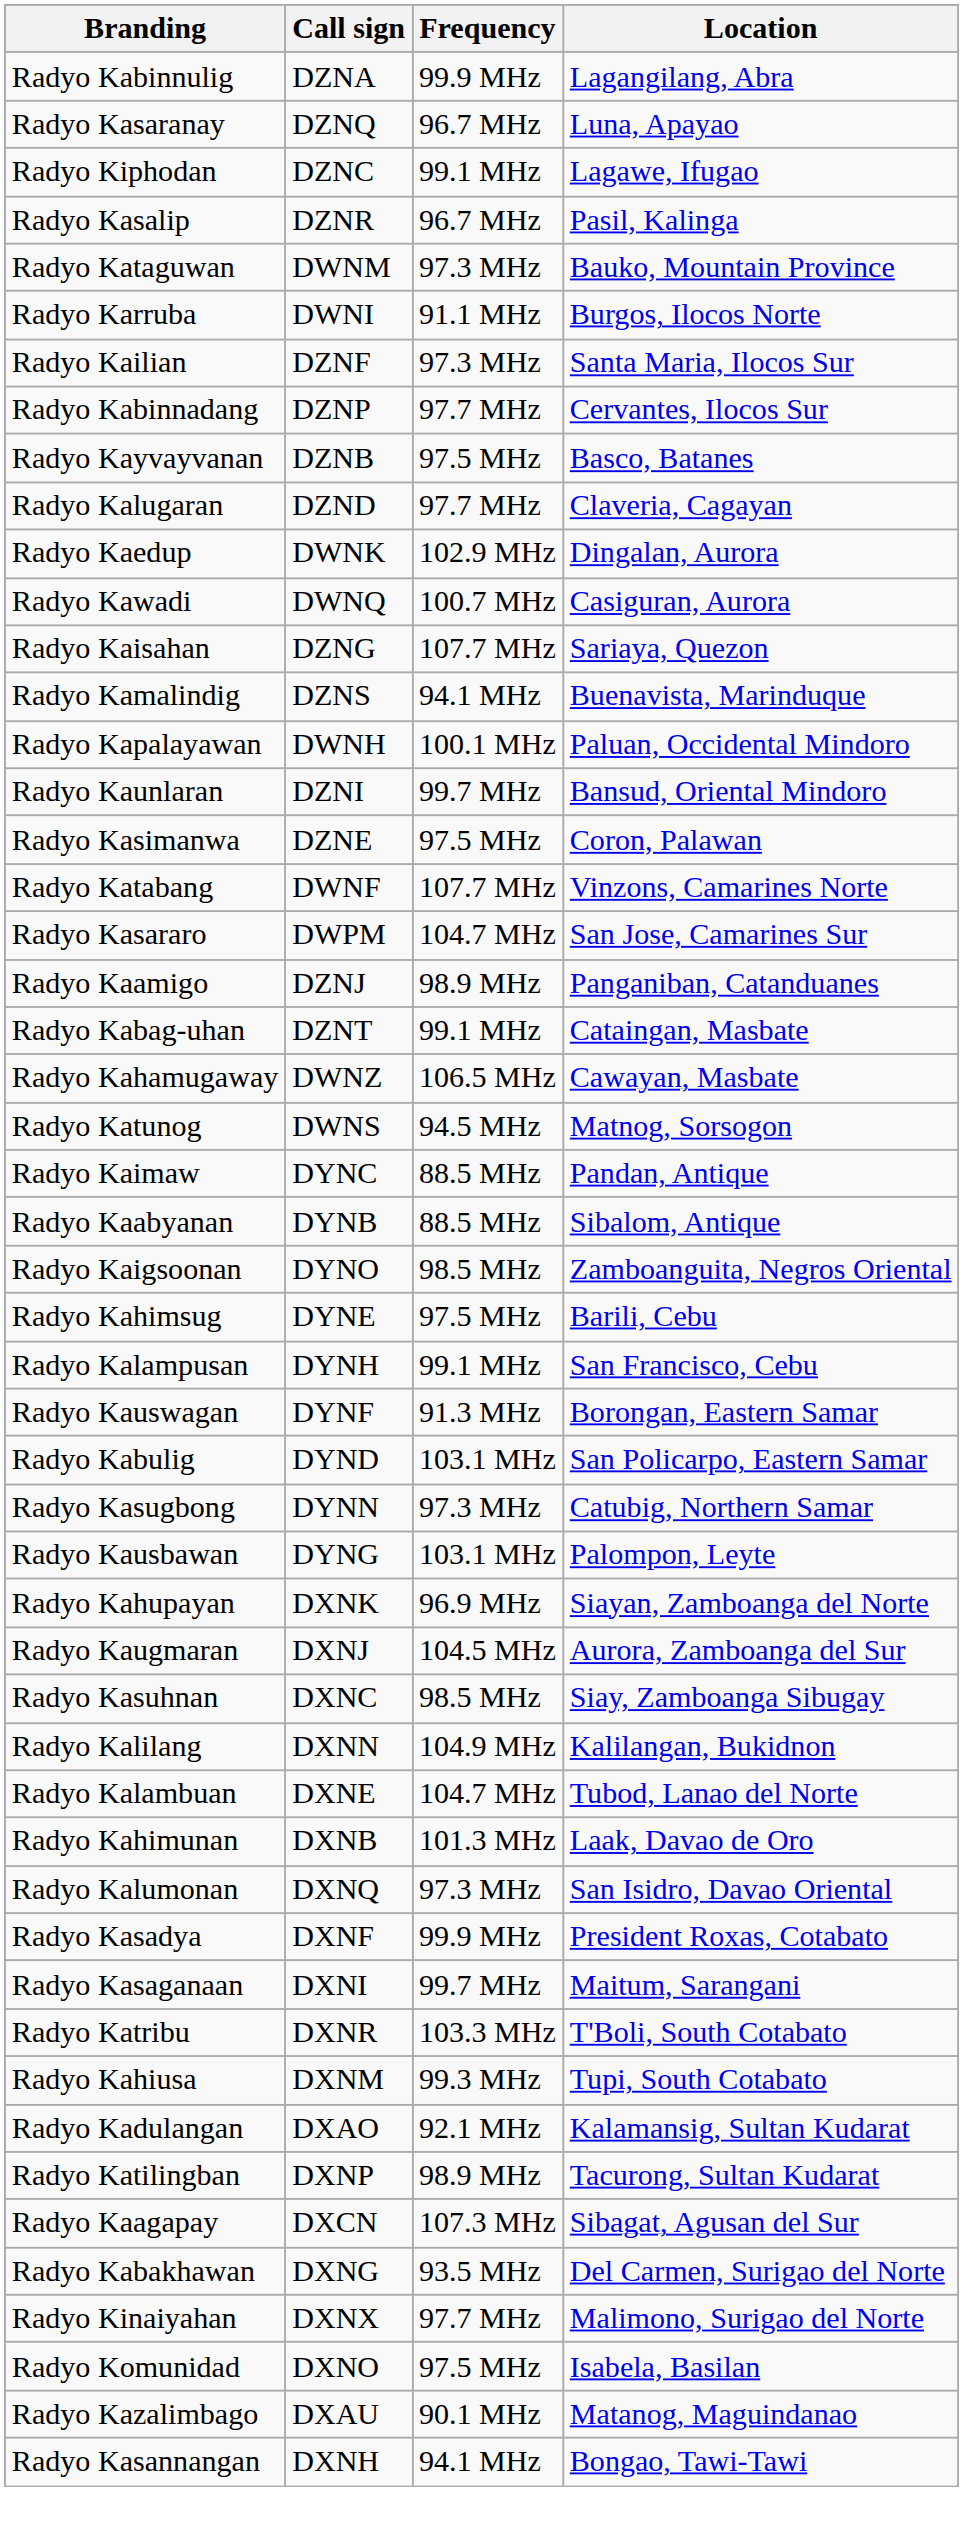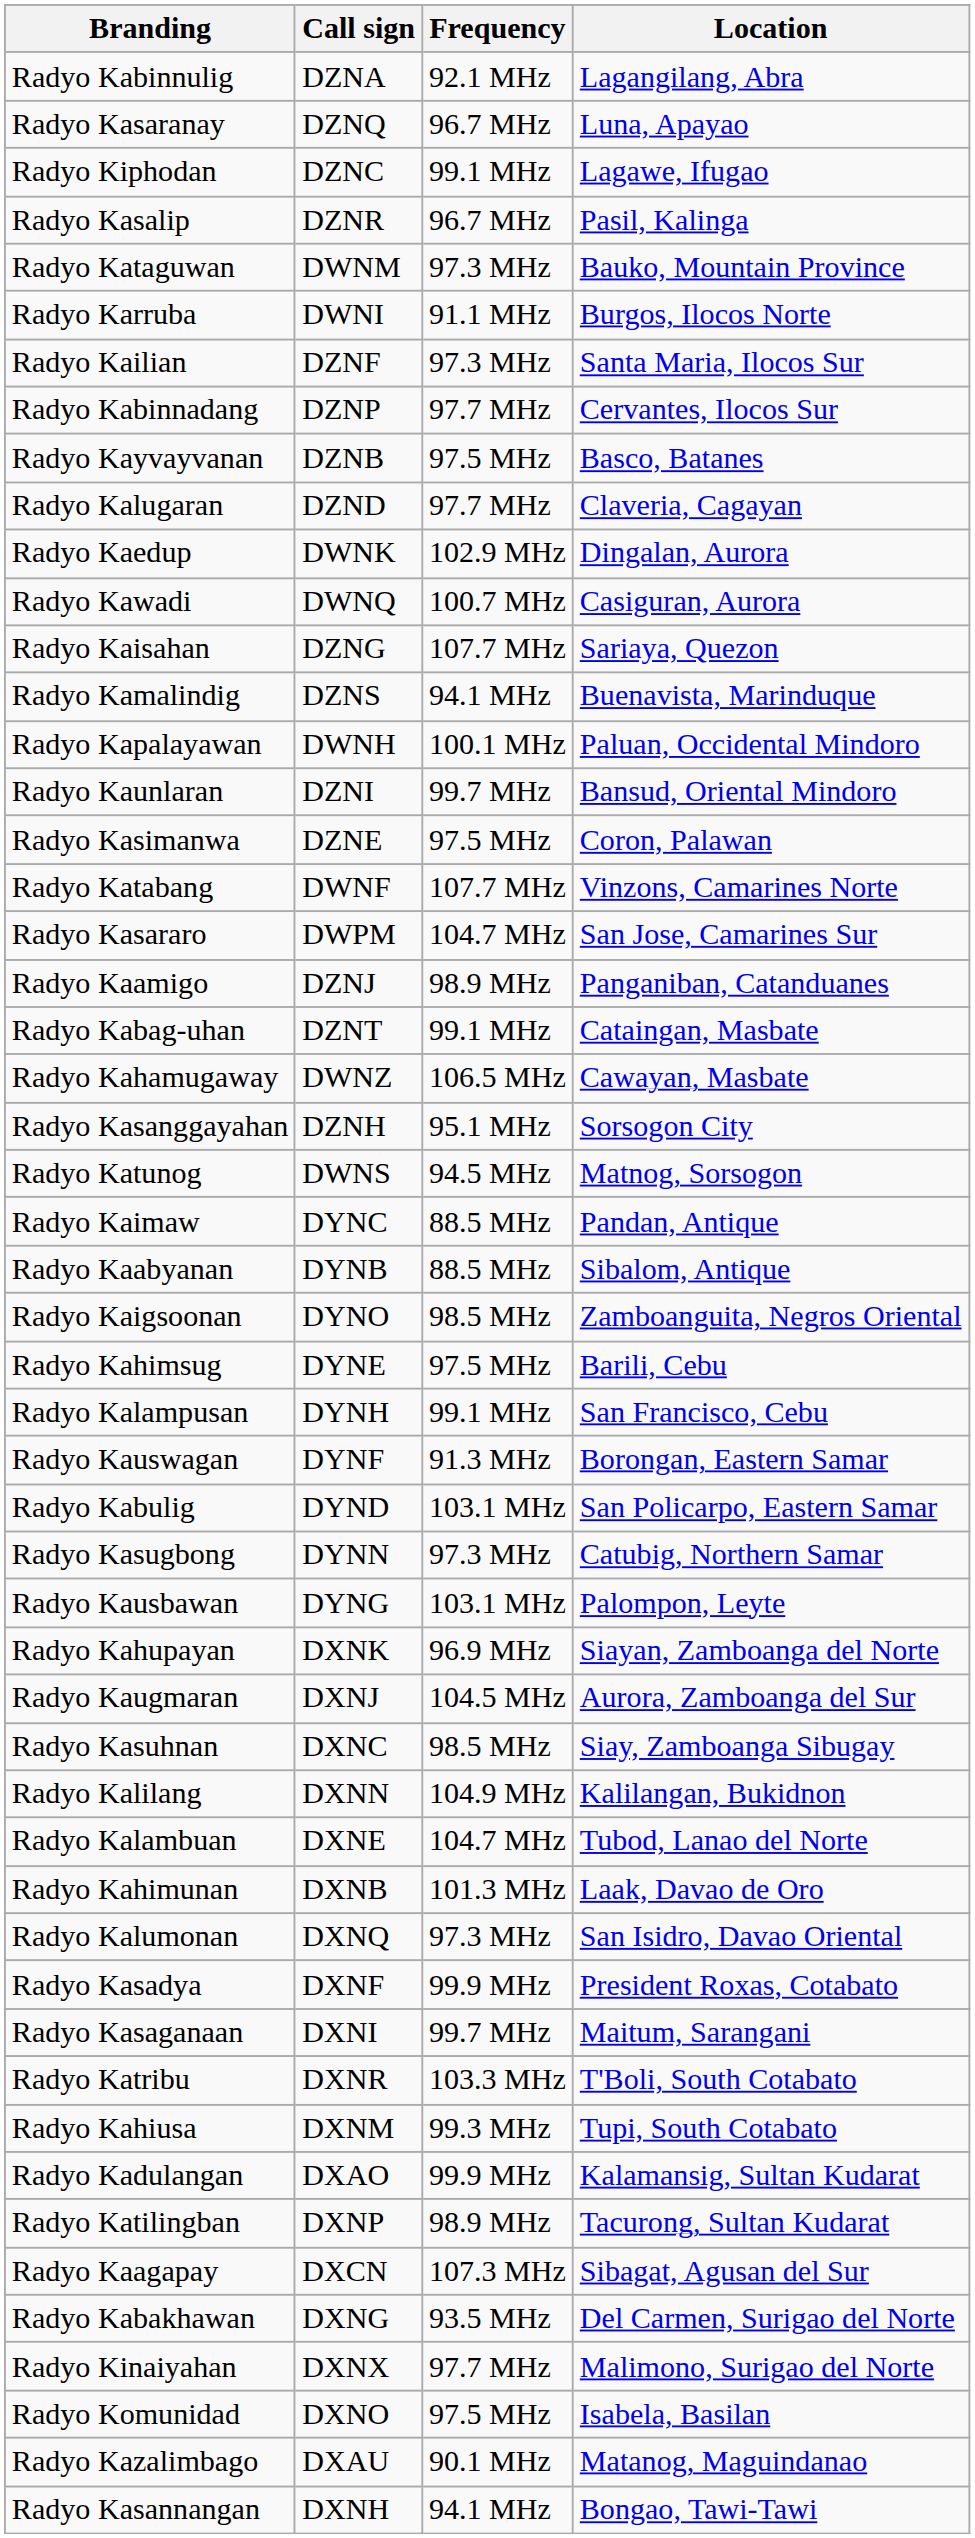Radyo Kabinnulig | Frequency: 99.9 MHz -> 92.1 MHz
+ row: Radyo Kasanggayahan | DZNH | 95.1 MHz | Sorsogon City
Radyo Kadulangan | Frequency: 92.1 MHz -> 99.9 MHz
